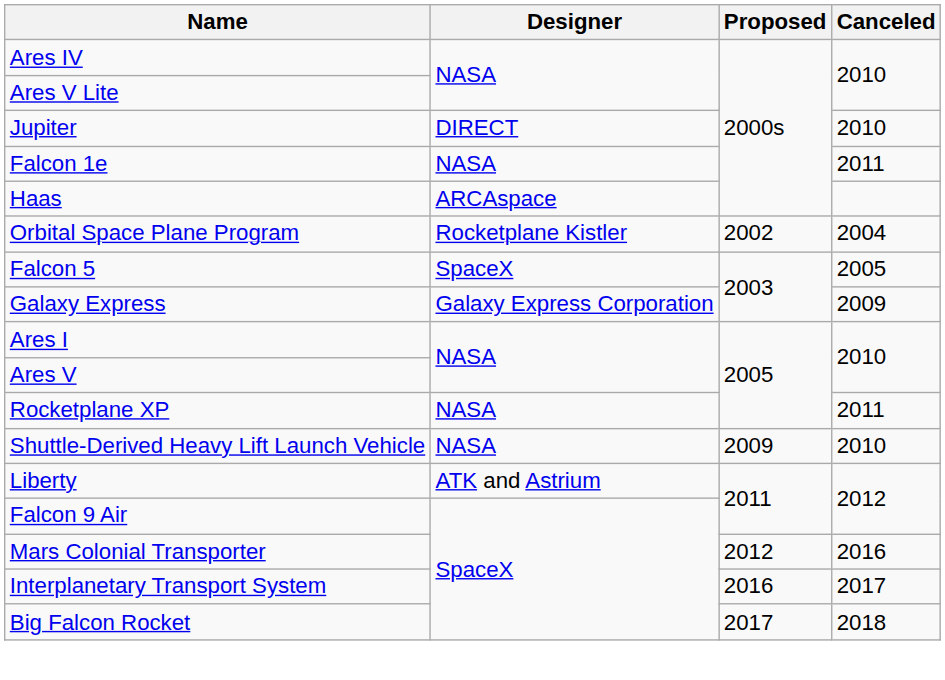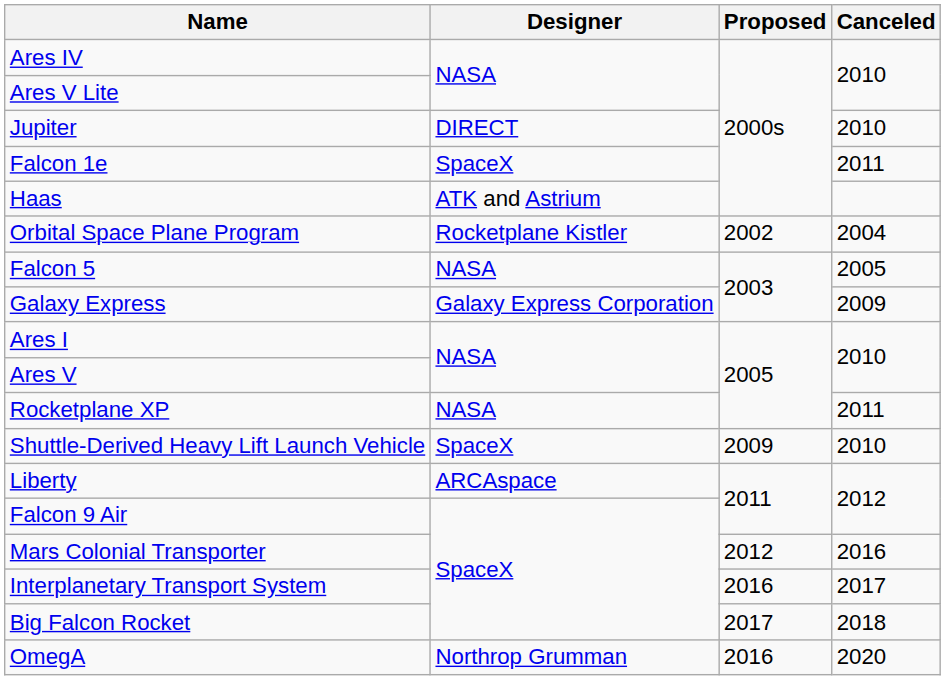Falcon 1e | Designer: NASA -> SpaceX
Haas | Designer: ARCAspace -> ATK and Astrium
Falcon 5 | Designer: SpaceX -> NASA
Shuttle-Derived Heavy Lift Launch Vehicle | Designer: NASA -> SpaceX
Liberty | Designer: ATK and Astrium -> ARCAspace
+ row: OmegA | Northrop Grumman | 2016 | 2020
